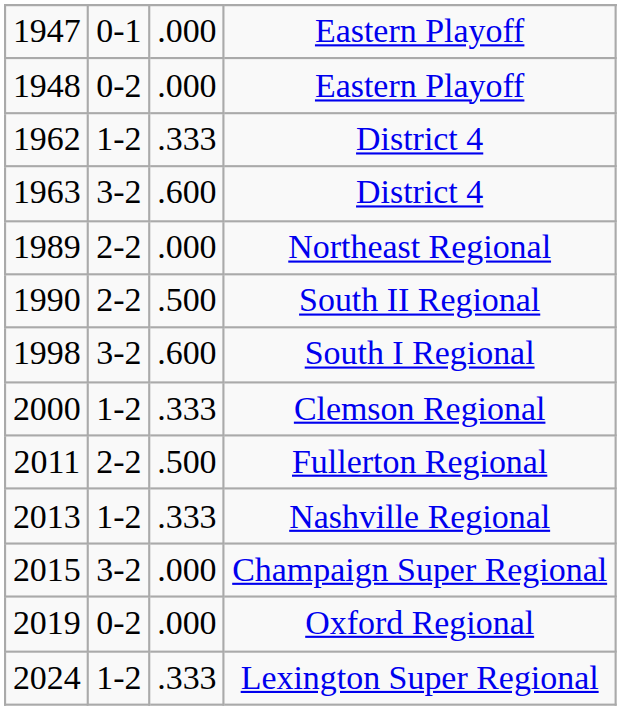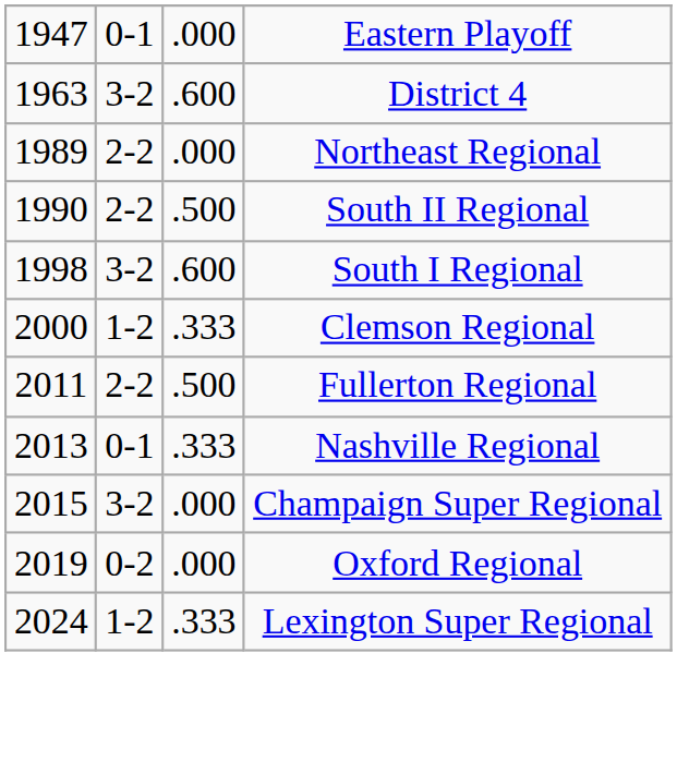- row: 1948 | 0-2 | .000 | Eastern Playoff
- row: 1962 | 1-2 | .333 | District 4
2013 | column 2: 1-2 -> 0-1
